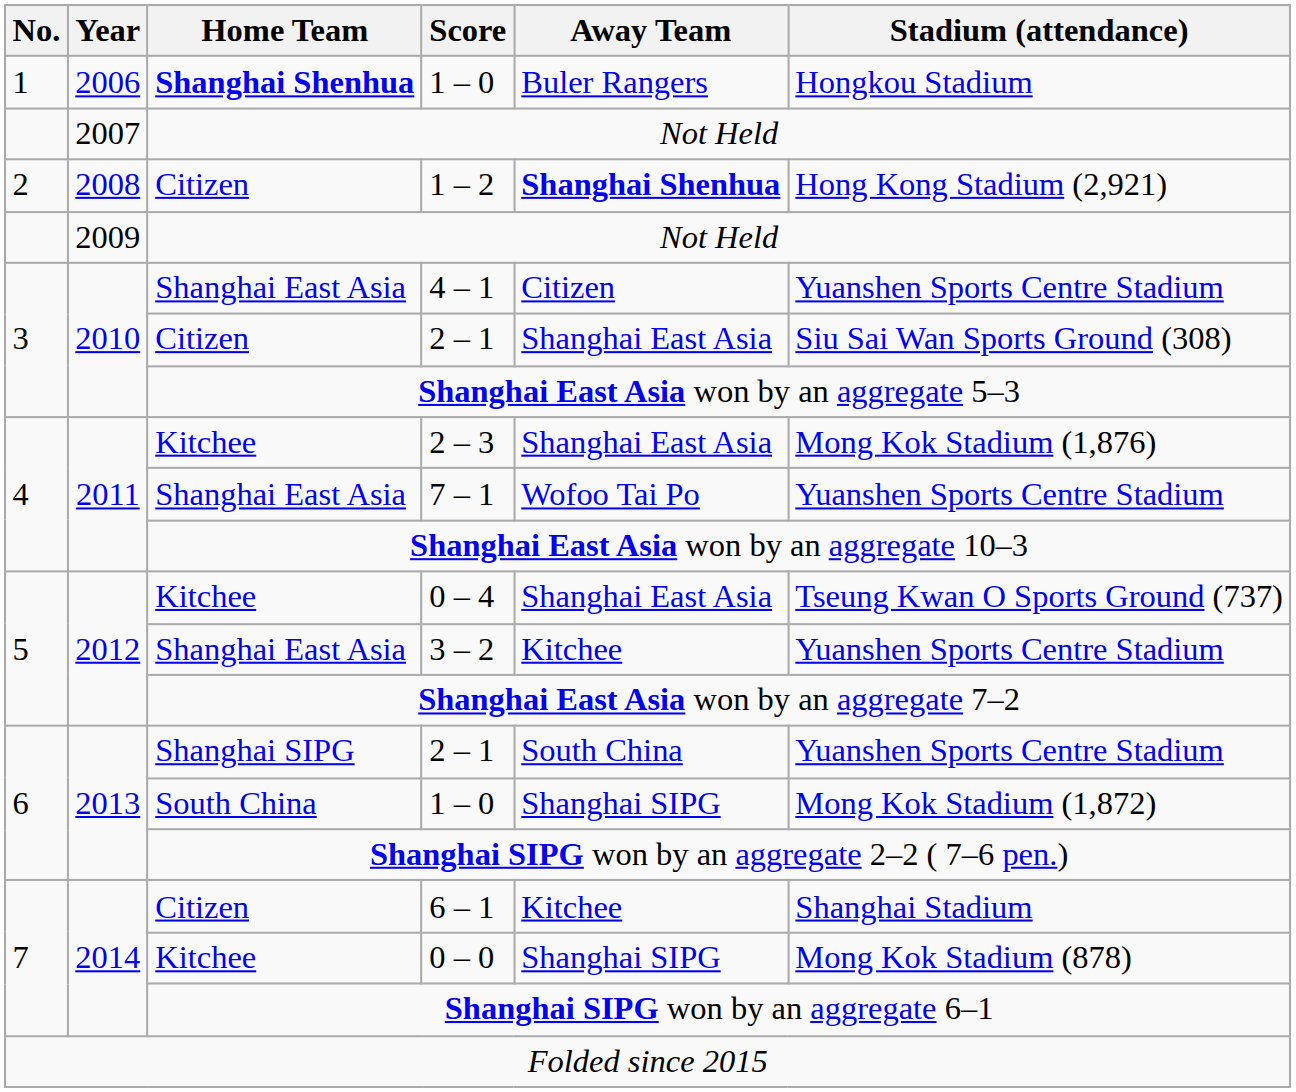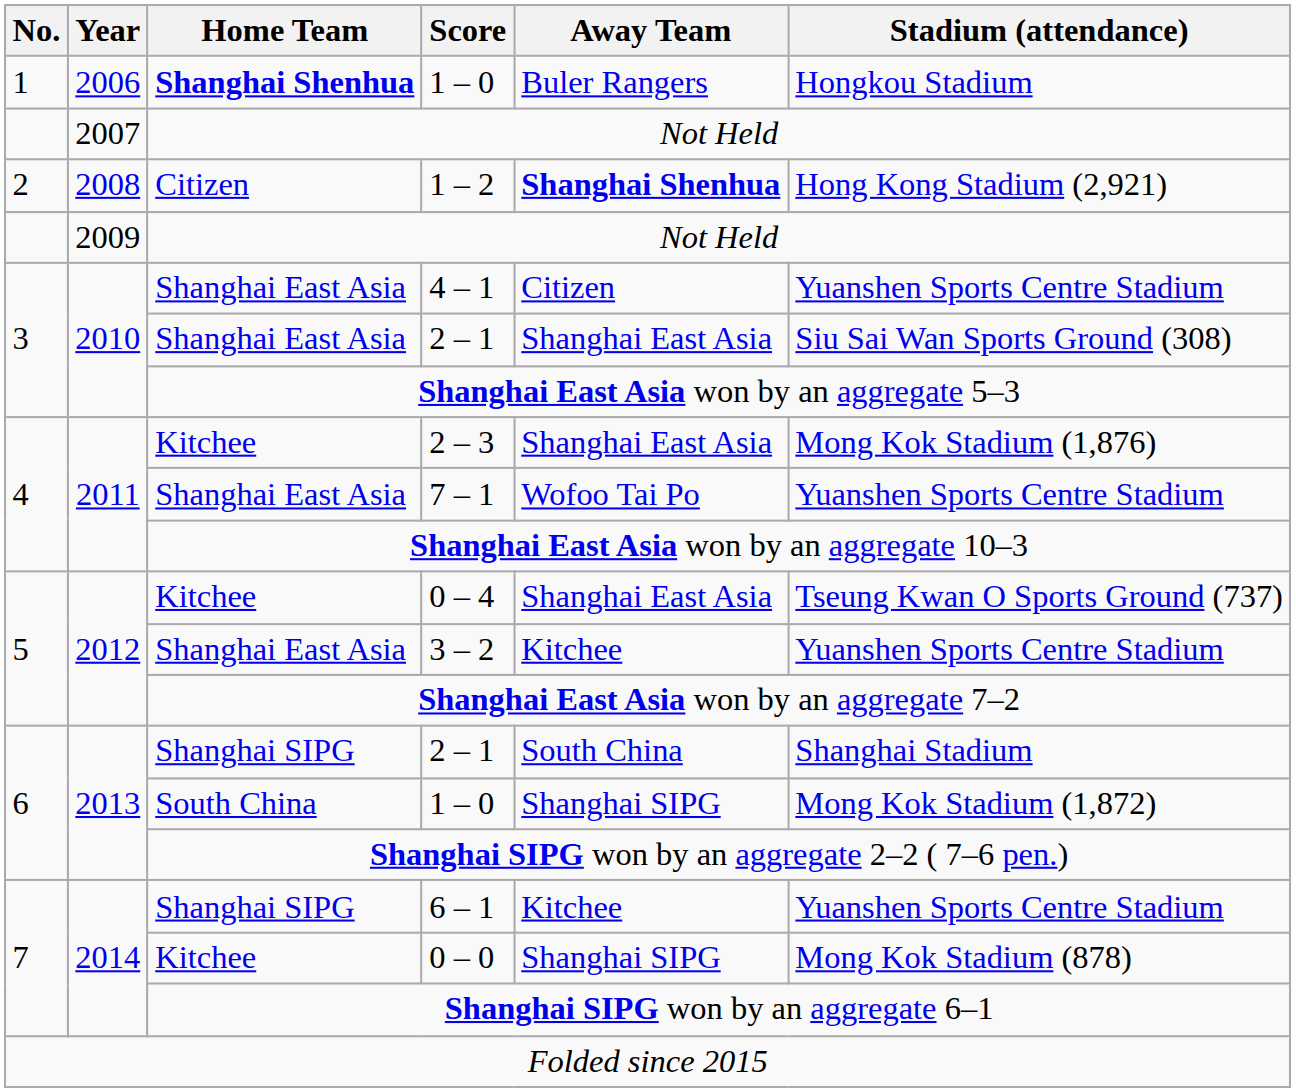2010 / 2 – 1 | Home Team: Citizen -> Shanghai East Asia
2013 / 2 – 1 | Stadium (attendance): Yuanshen Sports Centre Stadium -> Shanghai Stadium
6 – 1 | Home Team: Citizen -> Shanghai SIPG
6 – 1 | Stadium (attendance): Shanghai Stadium -> Yuanshen Sports Centre Stadium
